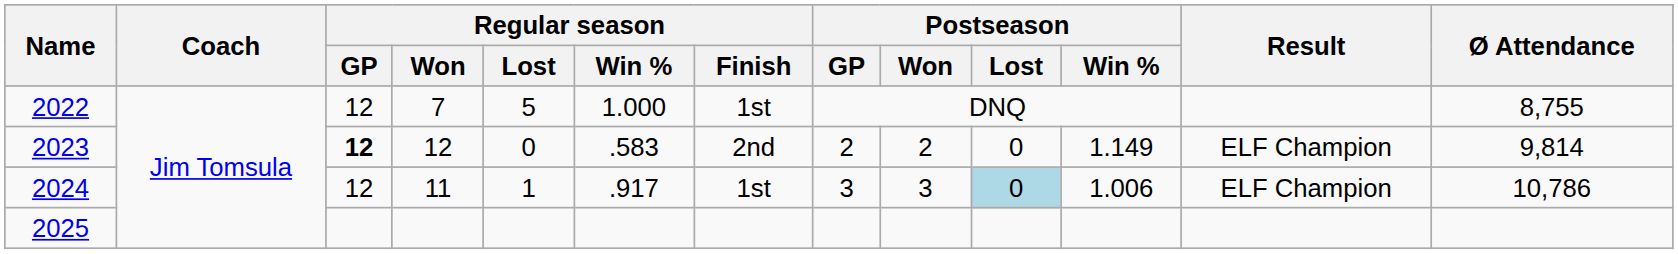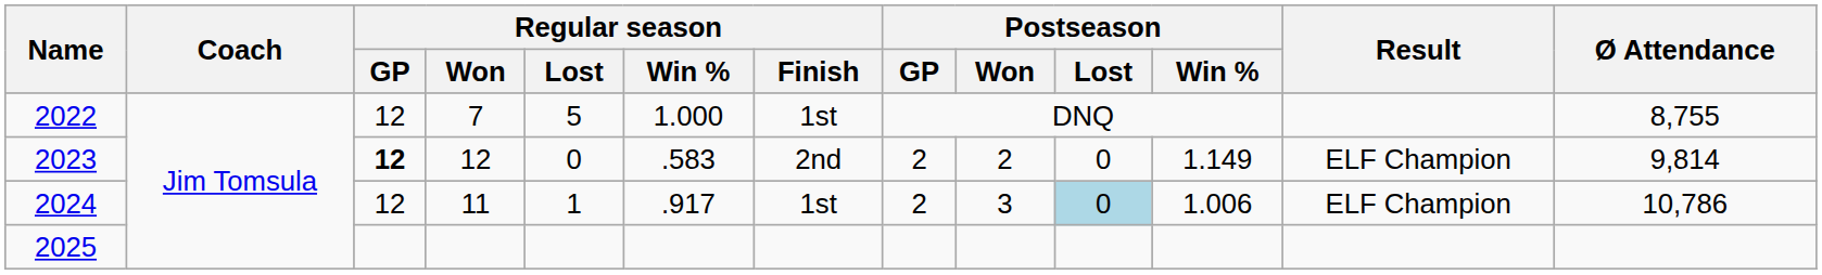2024 | Postseason / GP: 3 -> 2
